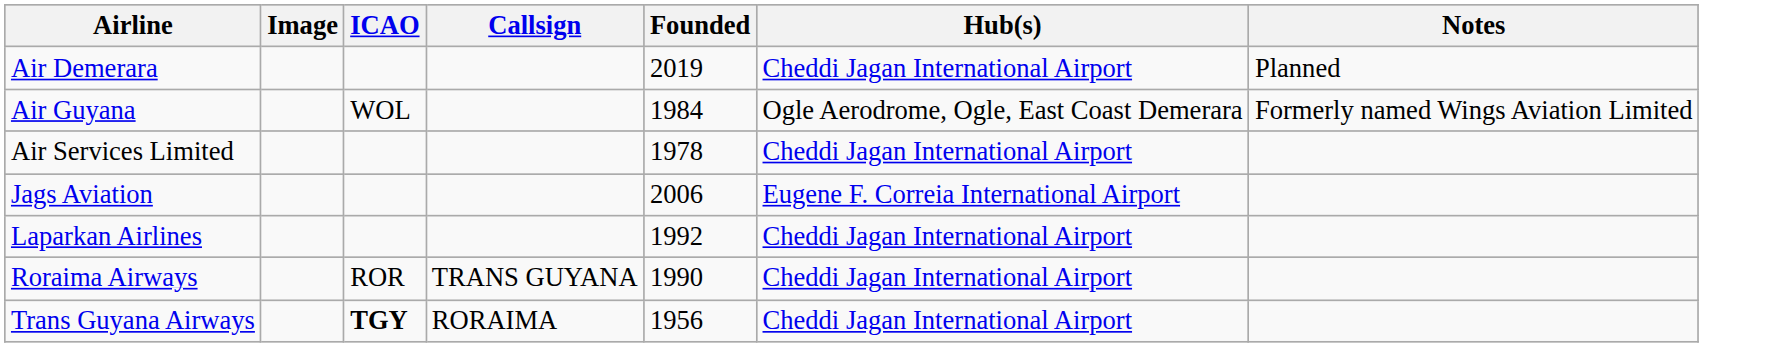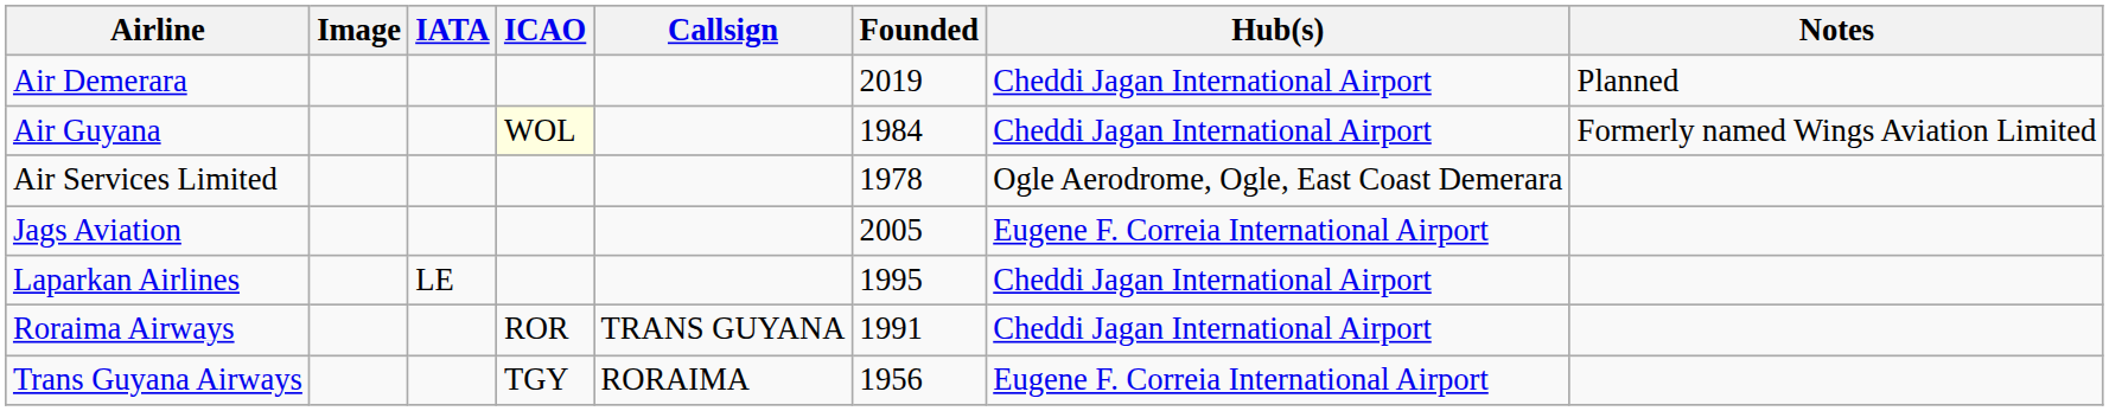+ column: IATA | LE
Air Guyana | ICAO: no background -> lightyellow background
Air Guyana | Hub(s): Ogle Aerodrome, Ogle, East Coast Demerara -> Cheddi Jagan International Airport
Air Services Limited | Hub(s): Cheddi Jagan International Airport -> Ogle Aerodrome, Ogle, East Coast Demerara
Jags Aviation | Founded: 2006 -> 2005
Laparkan Airlines | Founded: 1992 -> 1995
Roraima Airways | Founded: 1990 -> 1991
Trans Guyana Airways | ICAO: bold -> normal
Trans Guyana Airways | Hub(s): Cheddi Jagan International Airport -> Eugene F. Correia International Airport
